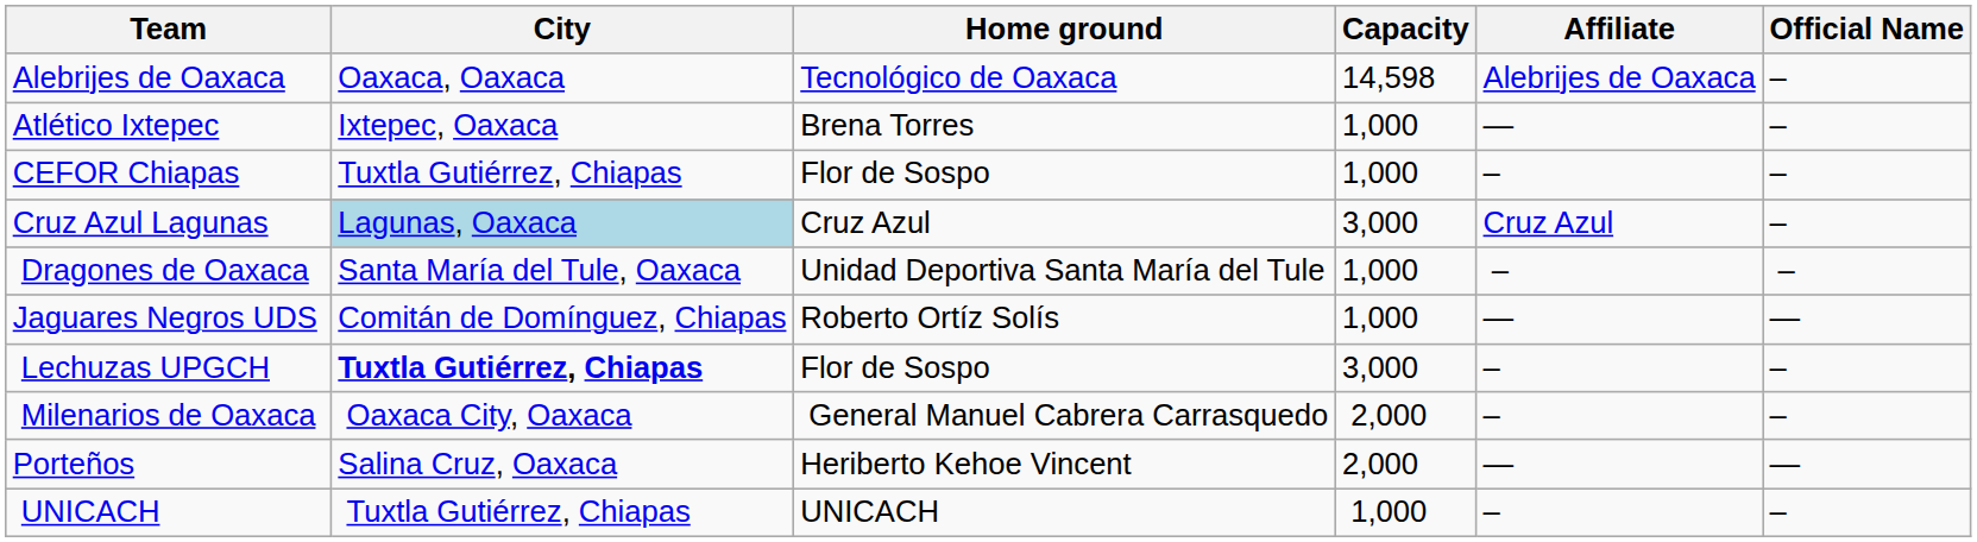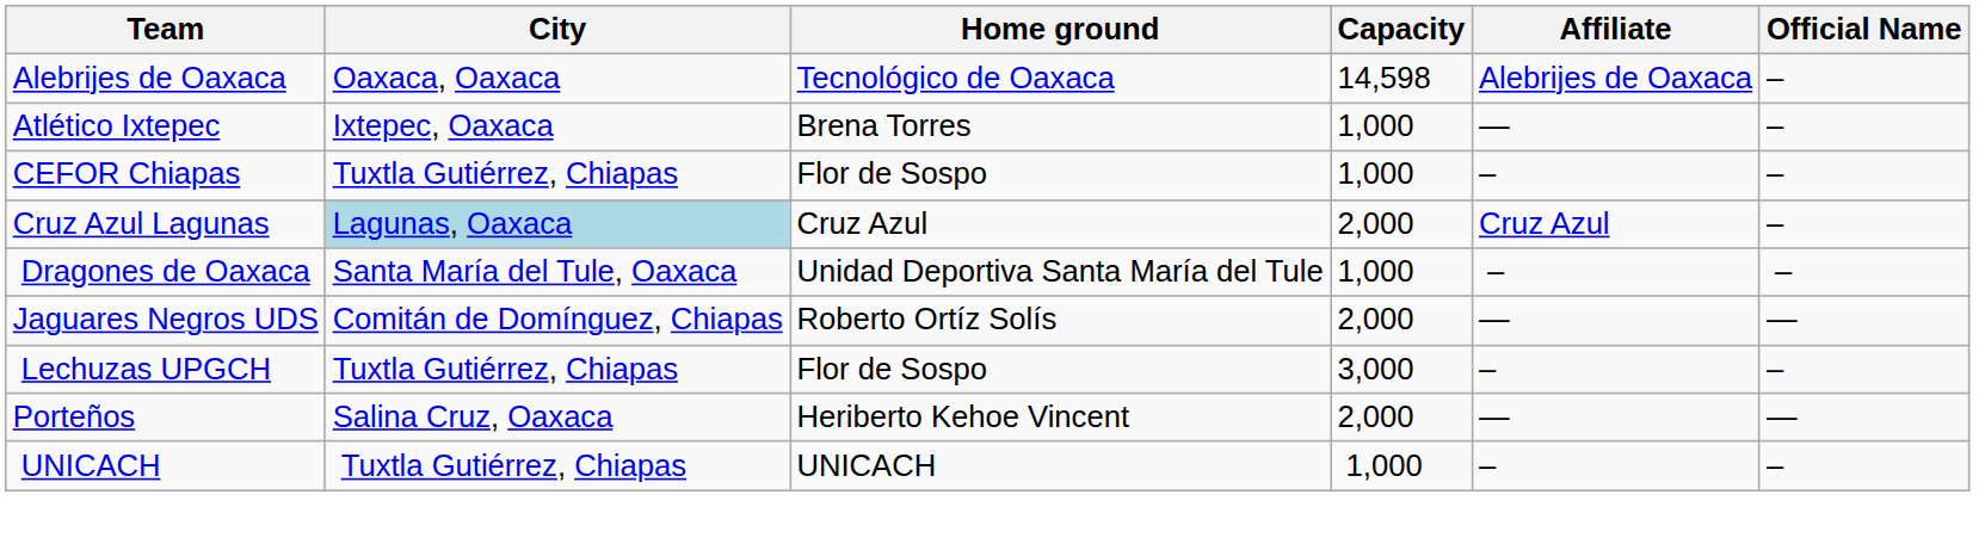Cruz Azul Lagunas | Capacity: 3,000 -> 2,000
Jaguares Negros UDS | Capacity: 1,000 -> 2,000
Lechuzas UPGCH | City: bold -> normal
- row: Milenarios de Oaxaca | Oaxaca City, Oaxaca | General Manuel Cabrera Carrasquedo | 2,000 | – | –
